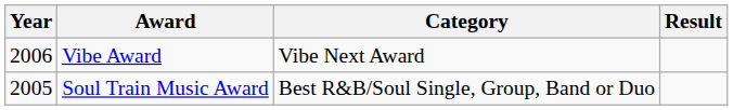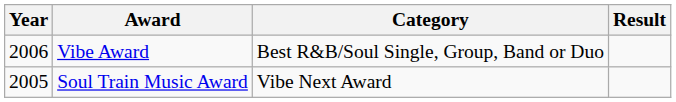Vibe Award | Category: Vibe Next Award -> Best R&B/Soul Single, Group, Band or Duo
Soul Train Music Award | Category: Best R&B/Soul Single, Group, Band or Duo -> Vibe Next Award
